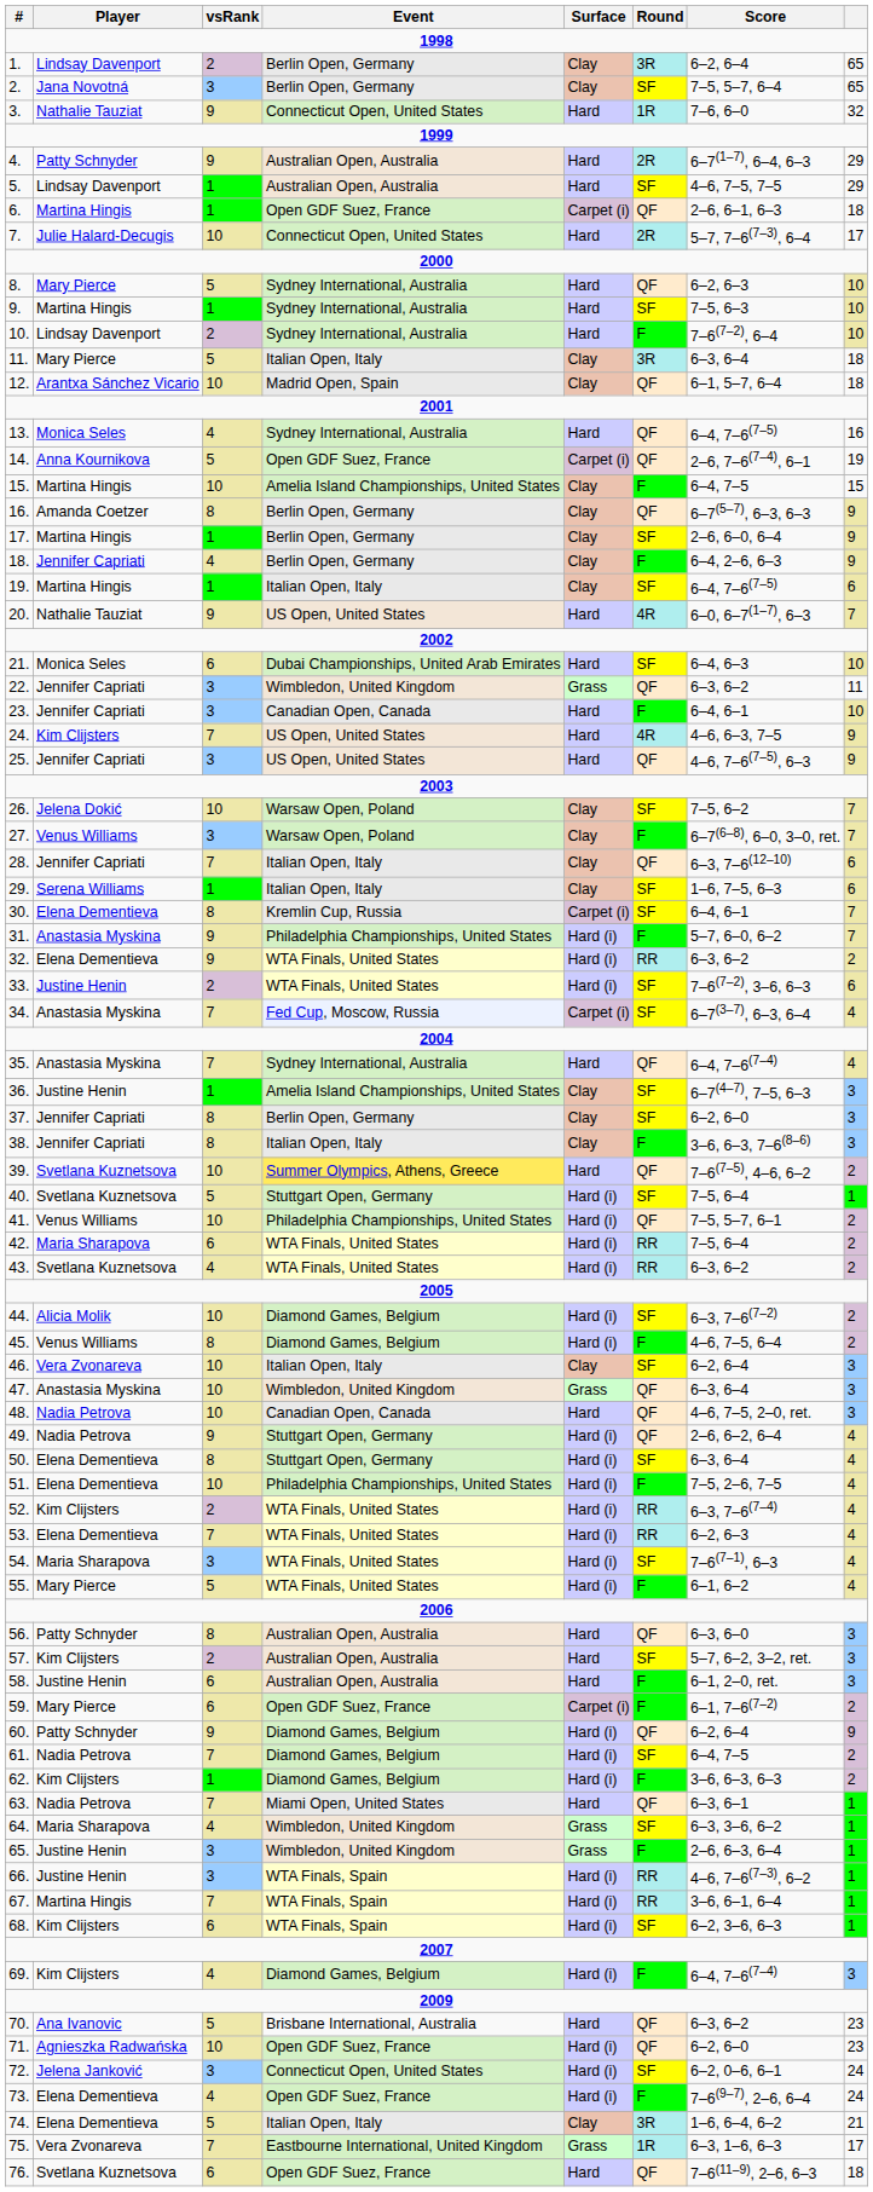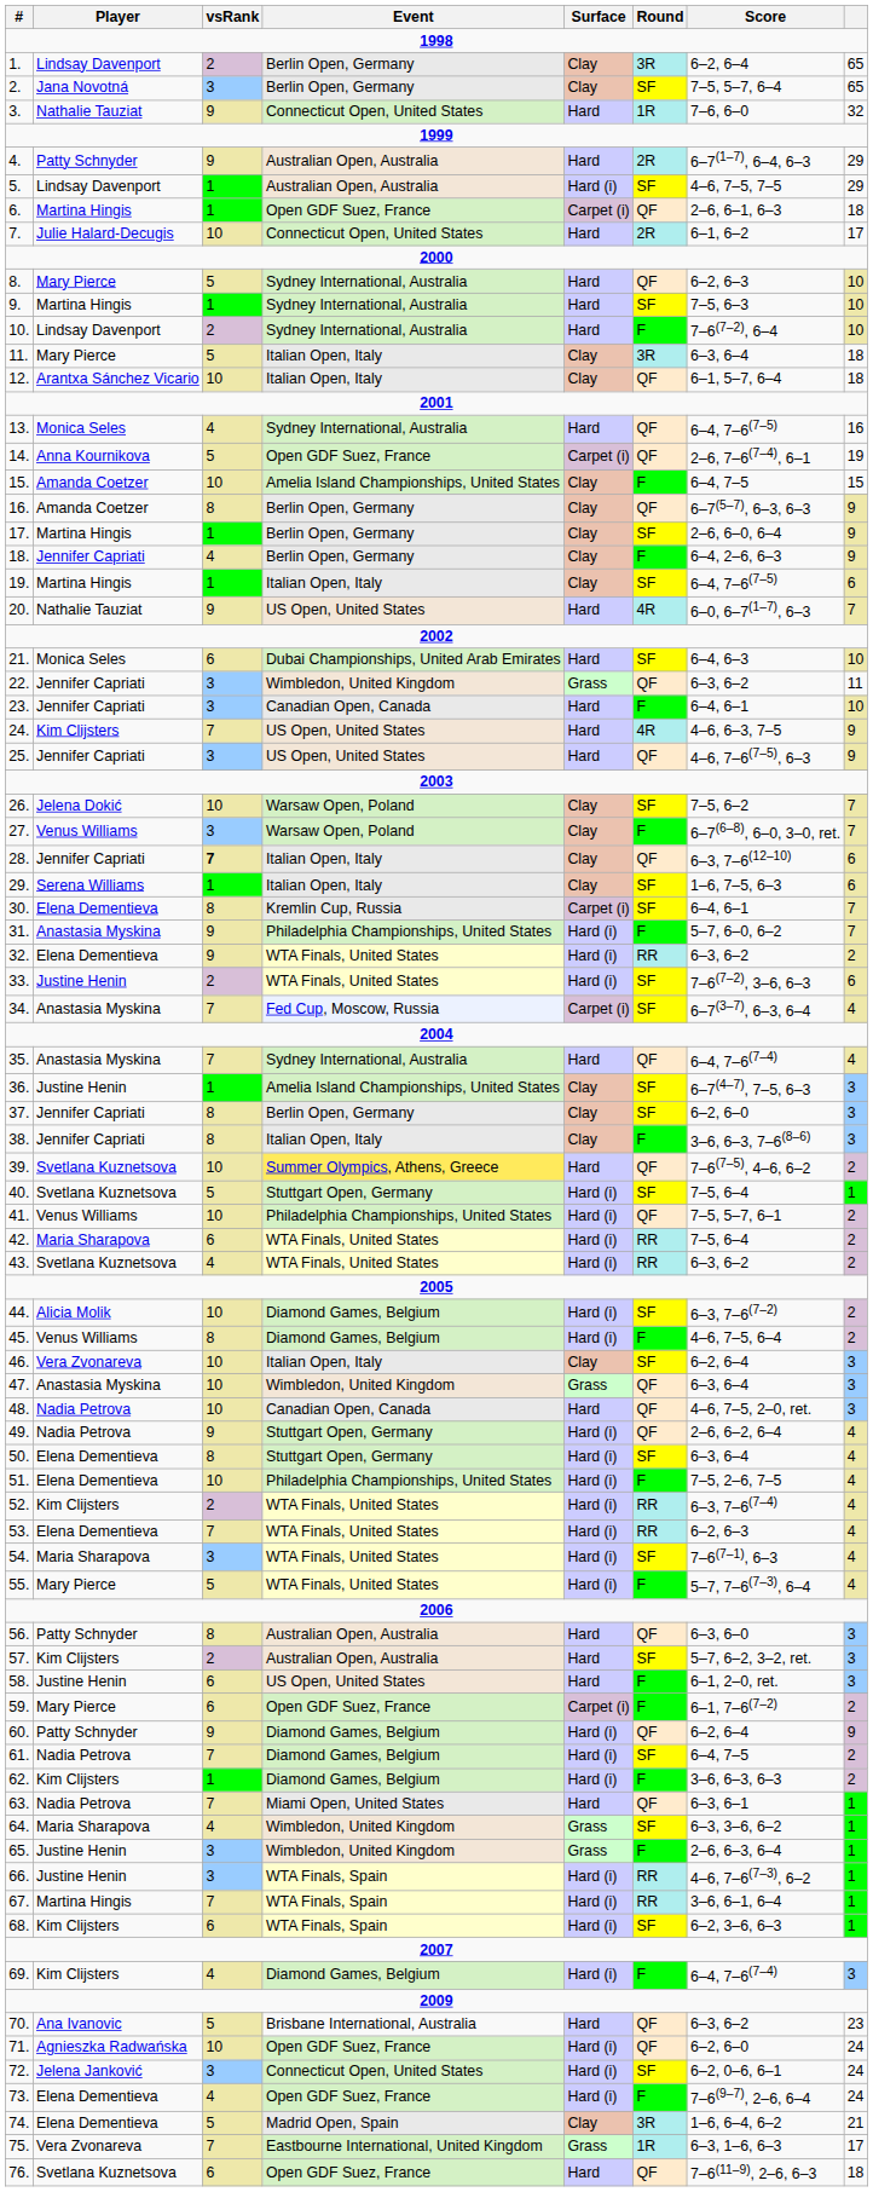5. | Surface: Hard -> Hard (i)
7. | Score: 5–7, 7–6(7–3), 6–4 -> 6–1, 6–2
12. | Event: Madrid Open, Spain -> Italian Open, Italy
15. | Player: Martina Hingis -> Amanda Coetzer
28. | vsRank: normal -> bold
55. | Score: 6–1, 6–2 -> 5–7, 7–6(7–3), 6–4
58. | Event: Australian Open, Australia -> US Open, United States
71. | column 8: 23 -> 24
74. | Event: Italian Open, Italy -> Madrid Open, Spain
